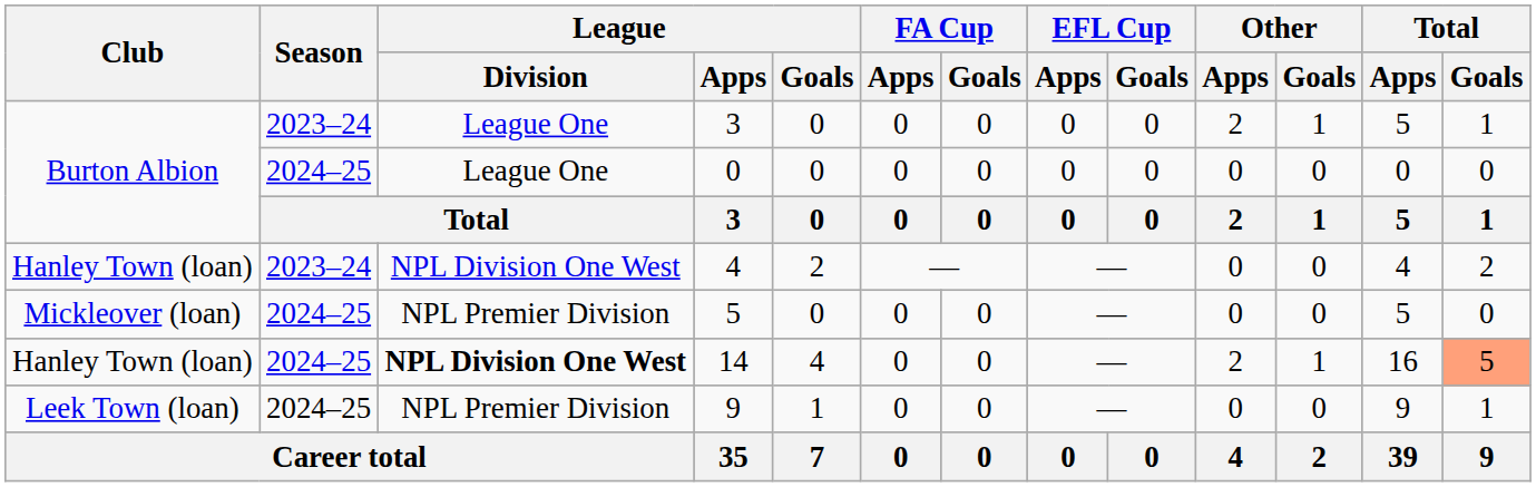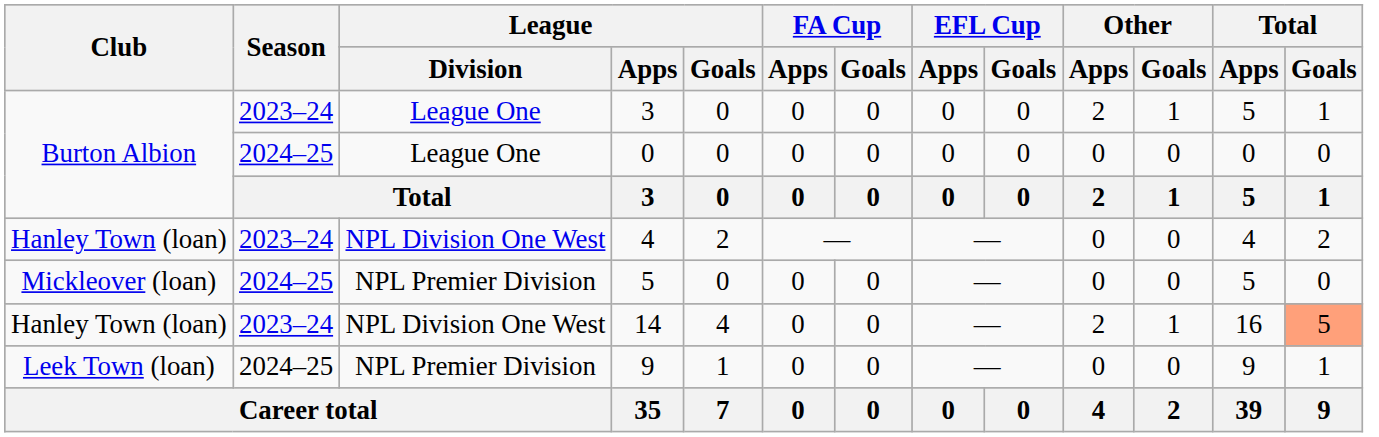14 | Season: 2024–25 -> 2023–24
14 | League / Division: bold -> normal
